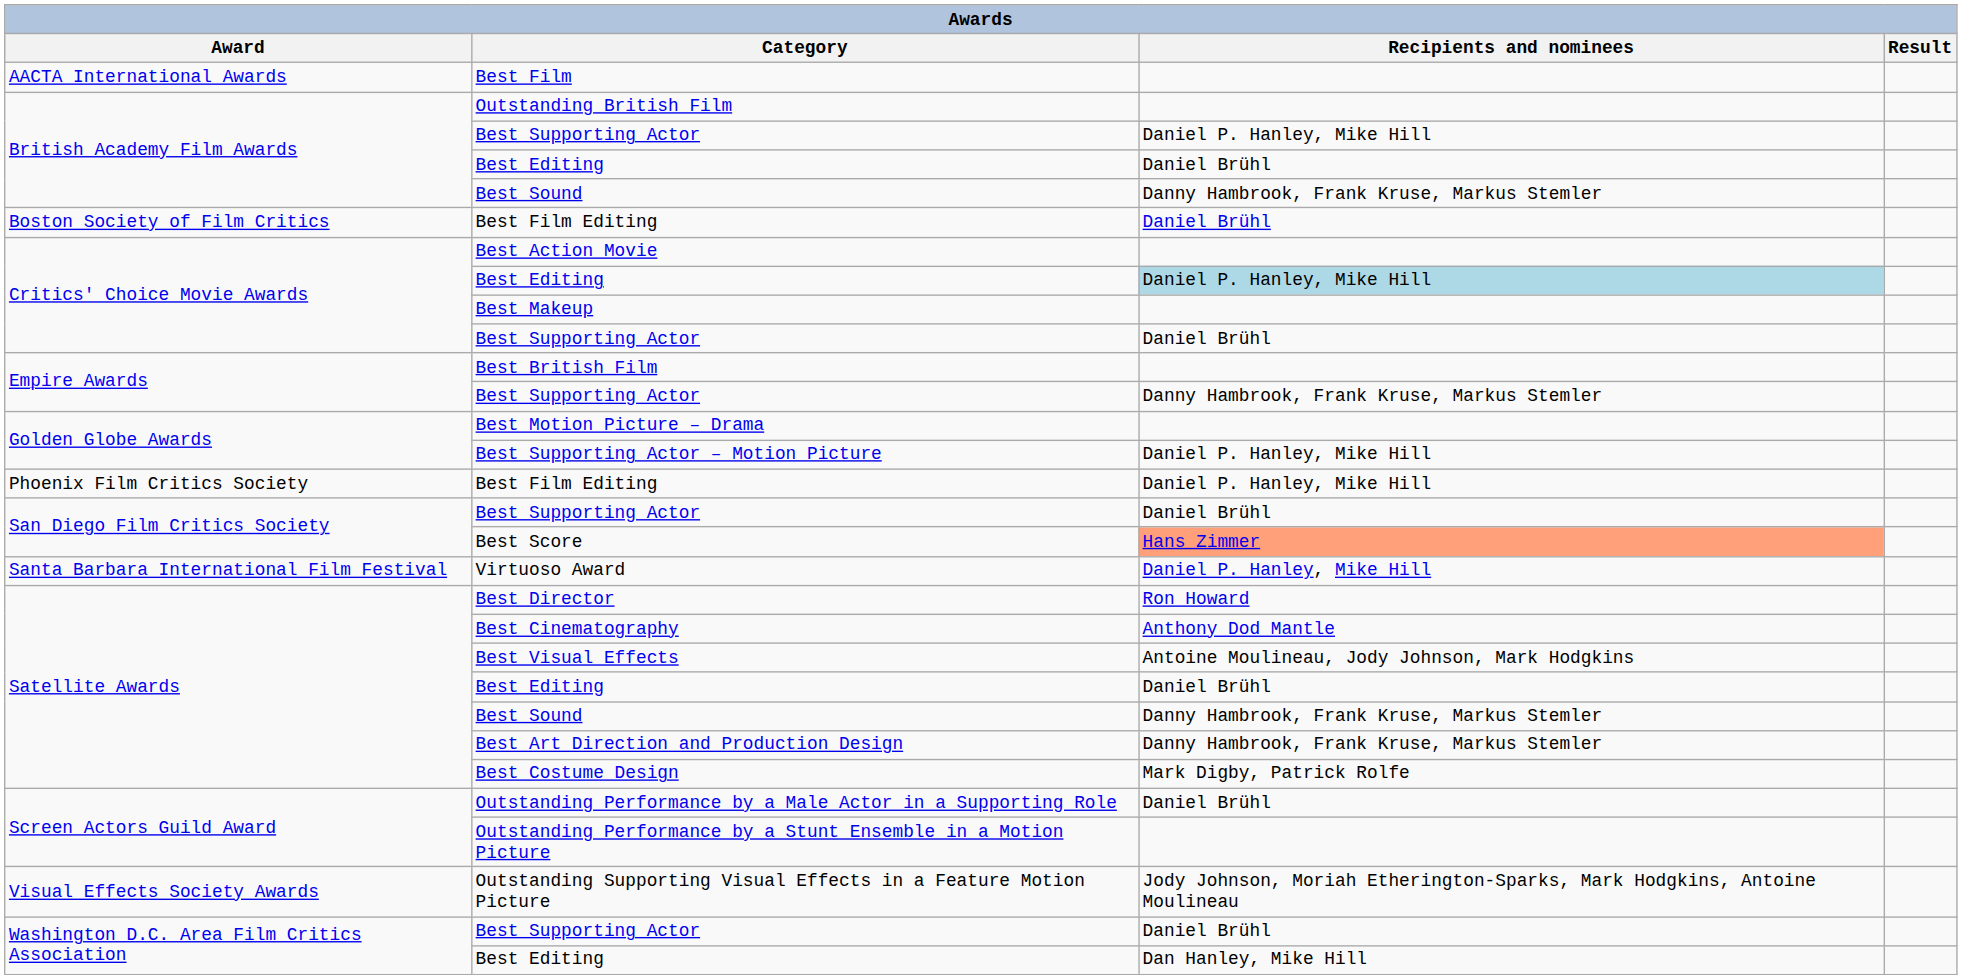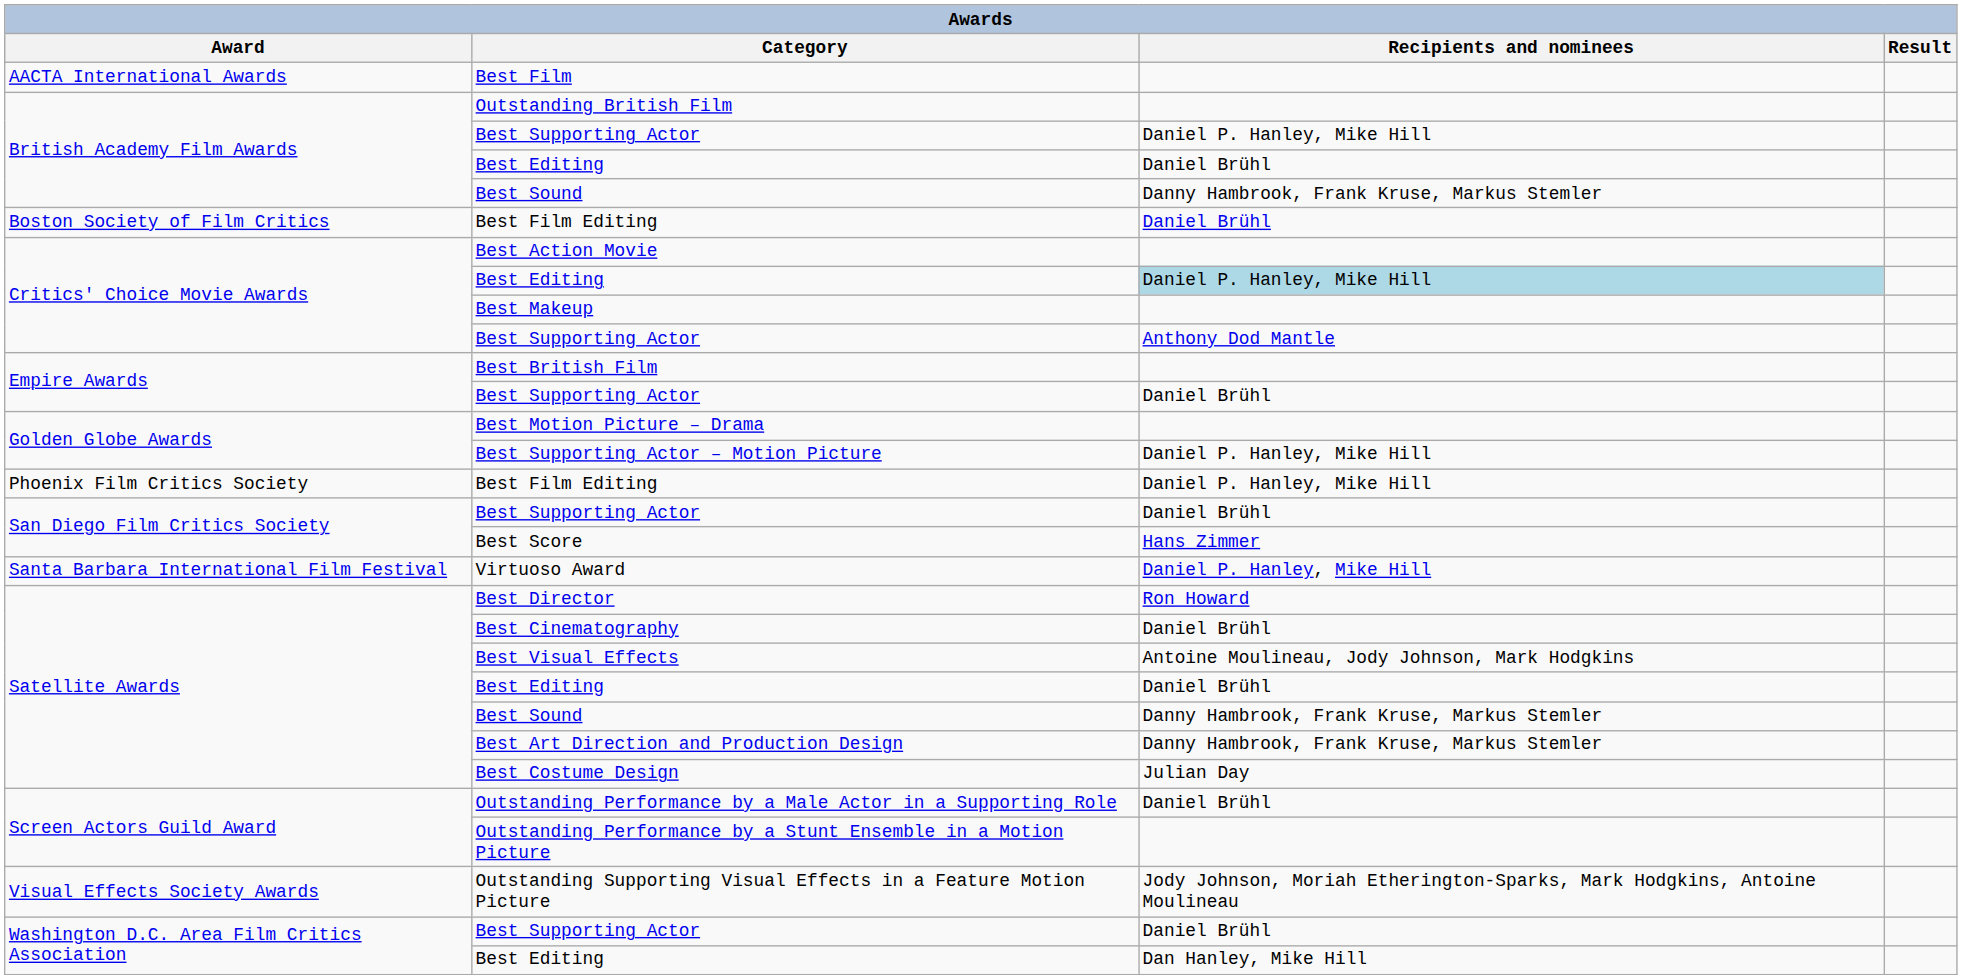Critics' Choice Movie Awards / Best Supporting Actor | Recipients and nominees: Daniel Brühl -> Anthony Dod Mantle
Empire Awards / Best Supporting Actor | Recipients and nominees: Danny Hambrook, Frank Kruse, Markus Stemler -> Daniel Brühl
Best Score | Recipients and nominees: lightsalmon background -> no background
Best Cinematography | Recipients and nominees: Anthony Dod Mantle -> Daniel Brühl
Best Costume Design | Recipients and nominees: Mark Digby, Patrick Rolfe -> Julian Day
